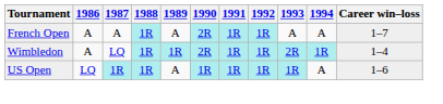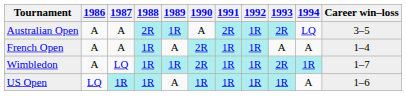+ row: Australian Open | A | A | 2R | 1R | A | 2R | 1R | 2R | LQ | 3–5
French Open | Career win–loss: 1–7 -> 1–4
Wimbledon | Career win–loss: 1–4 -> 1–7
